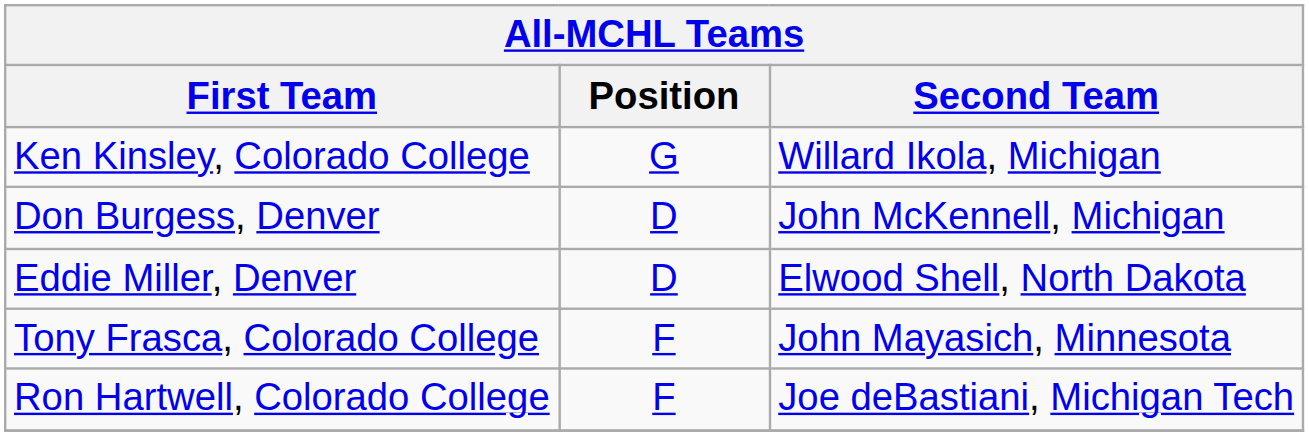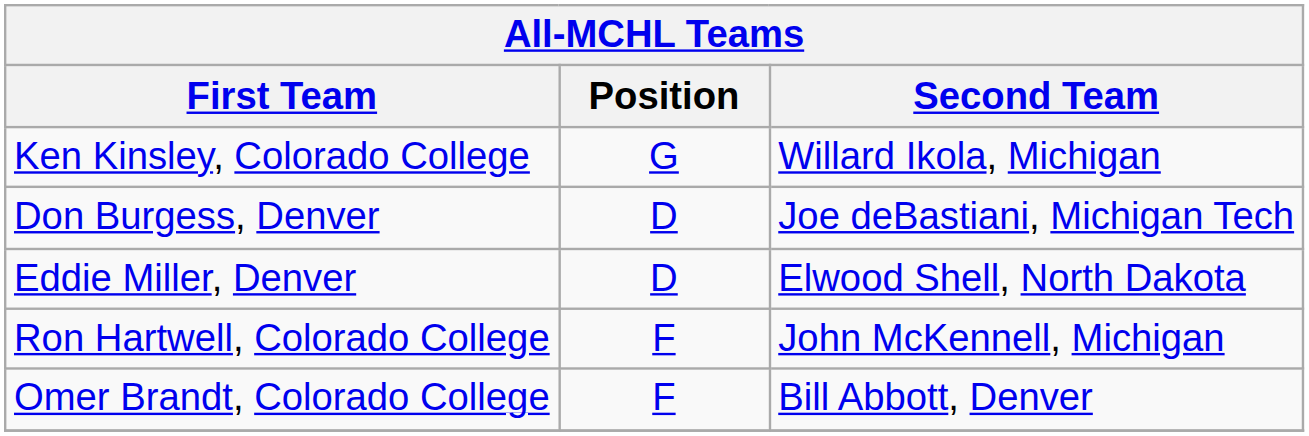Don Burgess, Denver | Second Team: John McKennell, Michigan -> Joe deBastiani, Michigan Tech
- row: Tony Frasca, Colorado College | F | John Mayasich, Minnesota
Ron Hartwell, Colorado College | Second Team: Joe deBastiani, Michigan Tech -> John McKennell, Michigan
+ row: Omer Brandt, Colorado College | F | Bill Abbott, Denver
